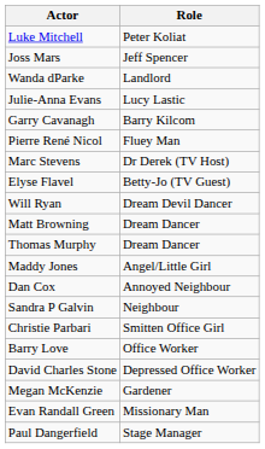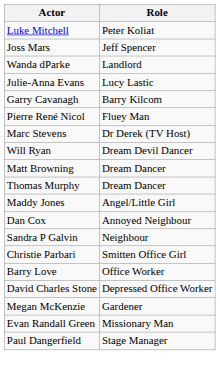- row: Elyse Flavel | Betty-Jo (TV Guest)
